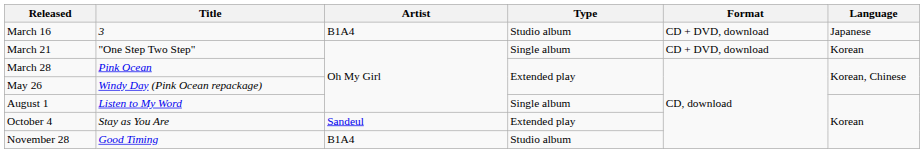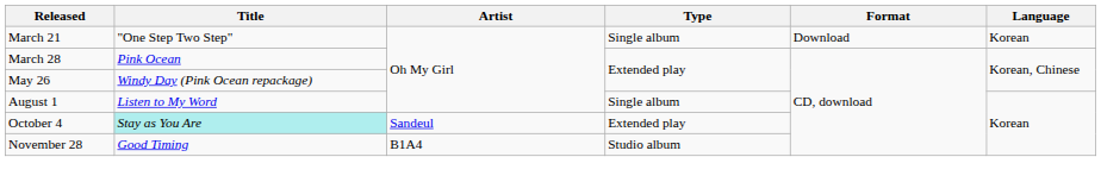- row: March 16 | 3 | B1A4 | Studio album | CD + DVD, download | Japanese
March 21 | Format: CD + DVD, download -> Download
October 4 | Title: no background -> paleturquoise background
